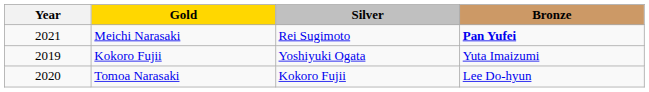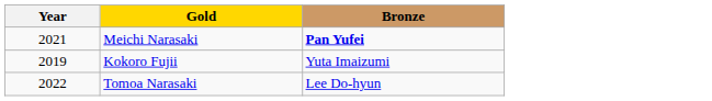- column: Silver | Rei Sugimoto | Yoshiyuki Ogata | Kokoro Fujii
Tomoa Narasaki | Year: 2020 -> 2022
